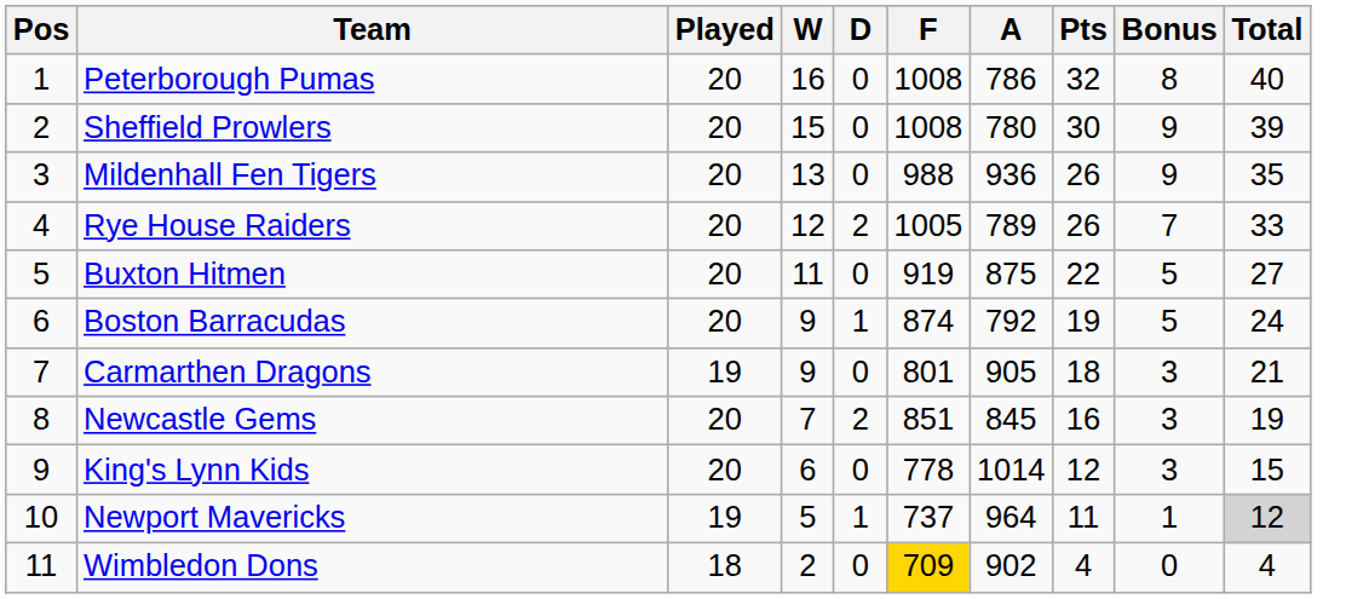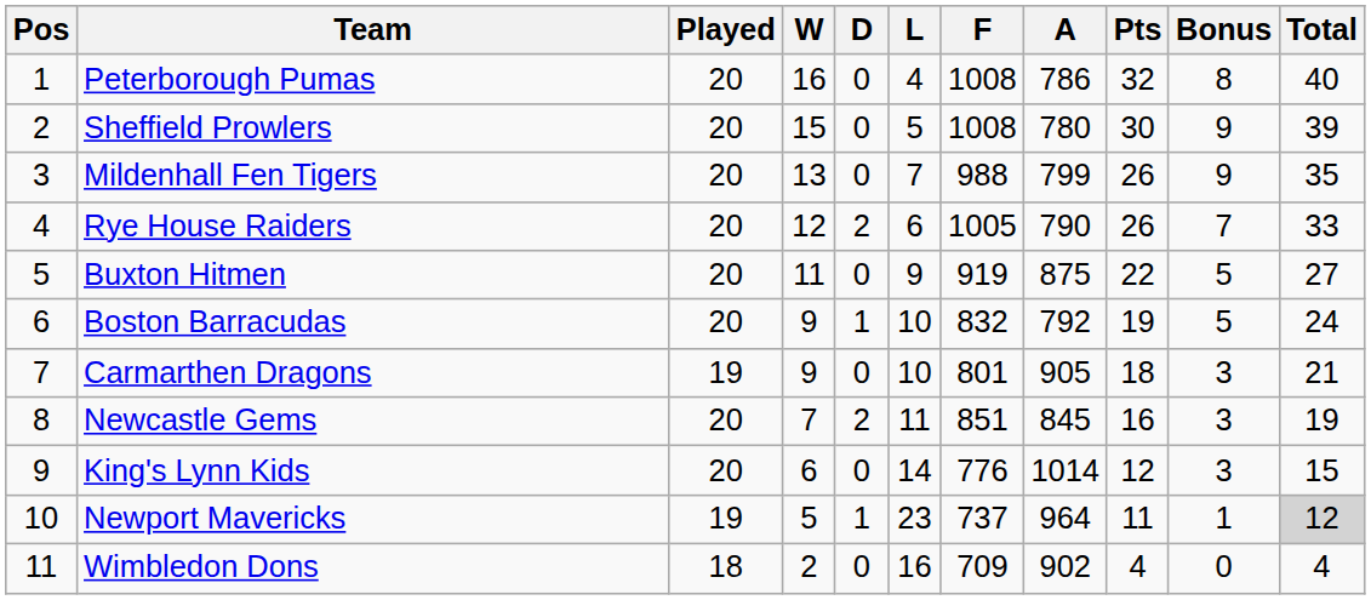+ column: L | 4 | 5 | 7 | 6 | 9 | 10 | 10 | 11 | 14 | 23 | 16
Mildenhall Fen Tigers | A: 936 -> 799
Rye House Raiders | A: 789 -> 790
Boston Barracudas | F: 874 -> 832
King's Lynn Kids | F: 778 -> 776
Wimbledon Dons | F: gold background -> no background
